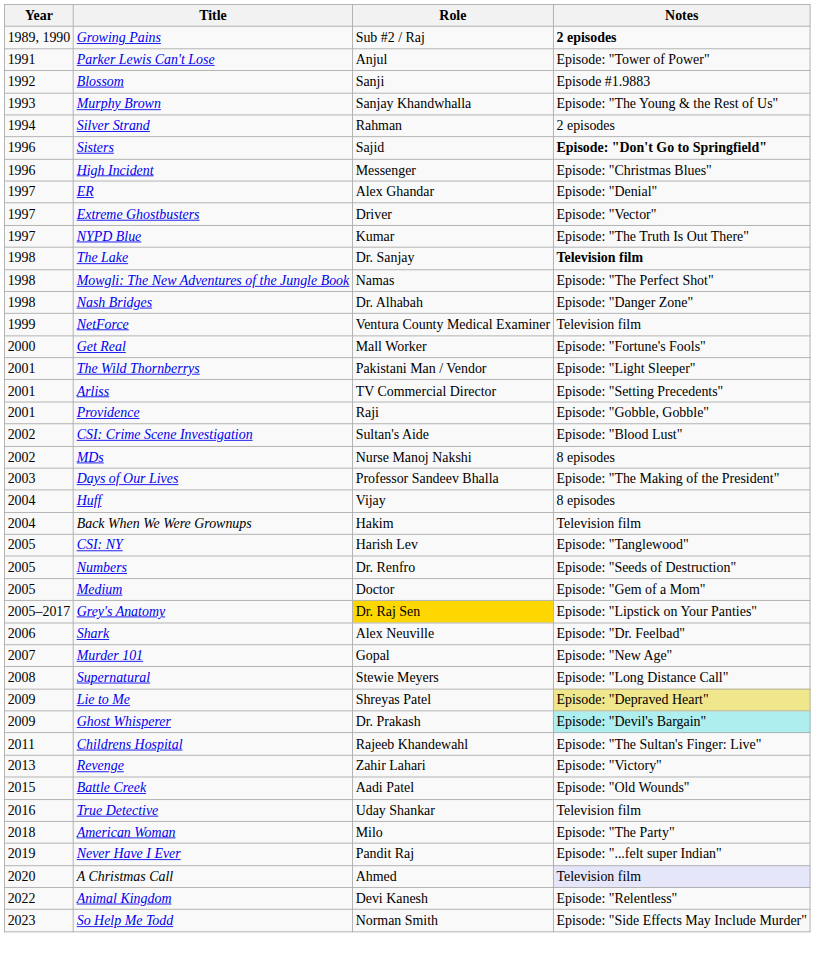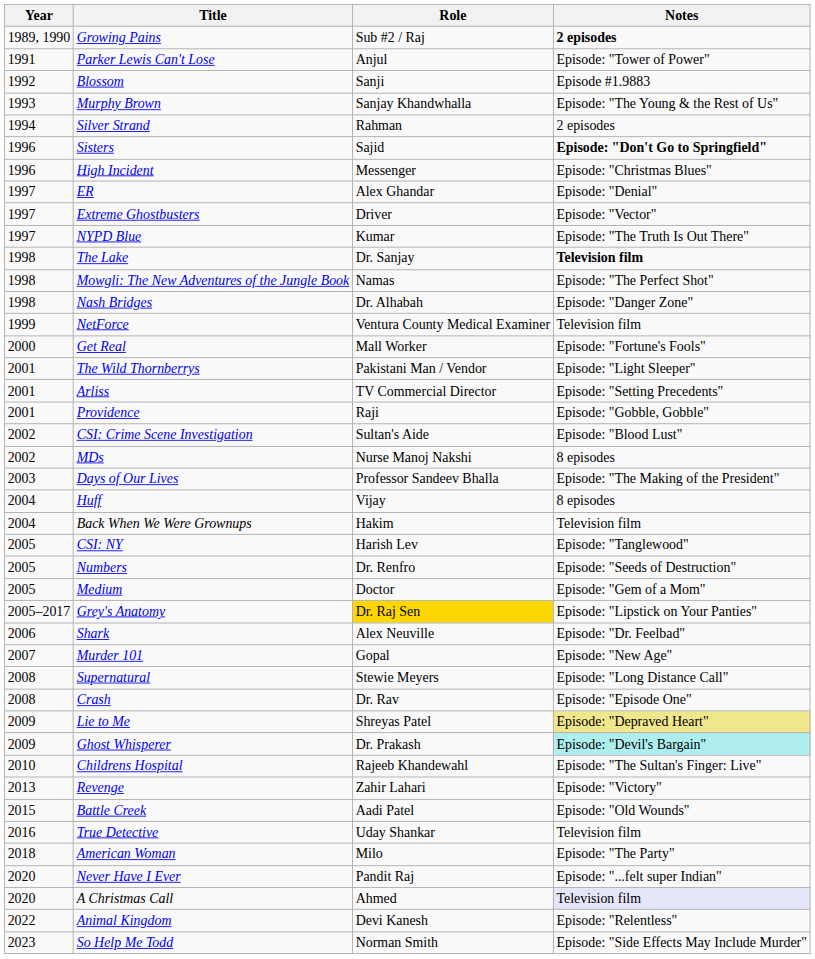+ row: 2008 | Crash | Dr. Rav | Episode: "Episode One"
Childrens Hospital | Year: 2011 -> 2010
Never Have I Ever | Year: 2019 -> 2020
